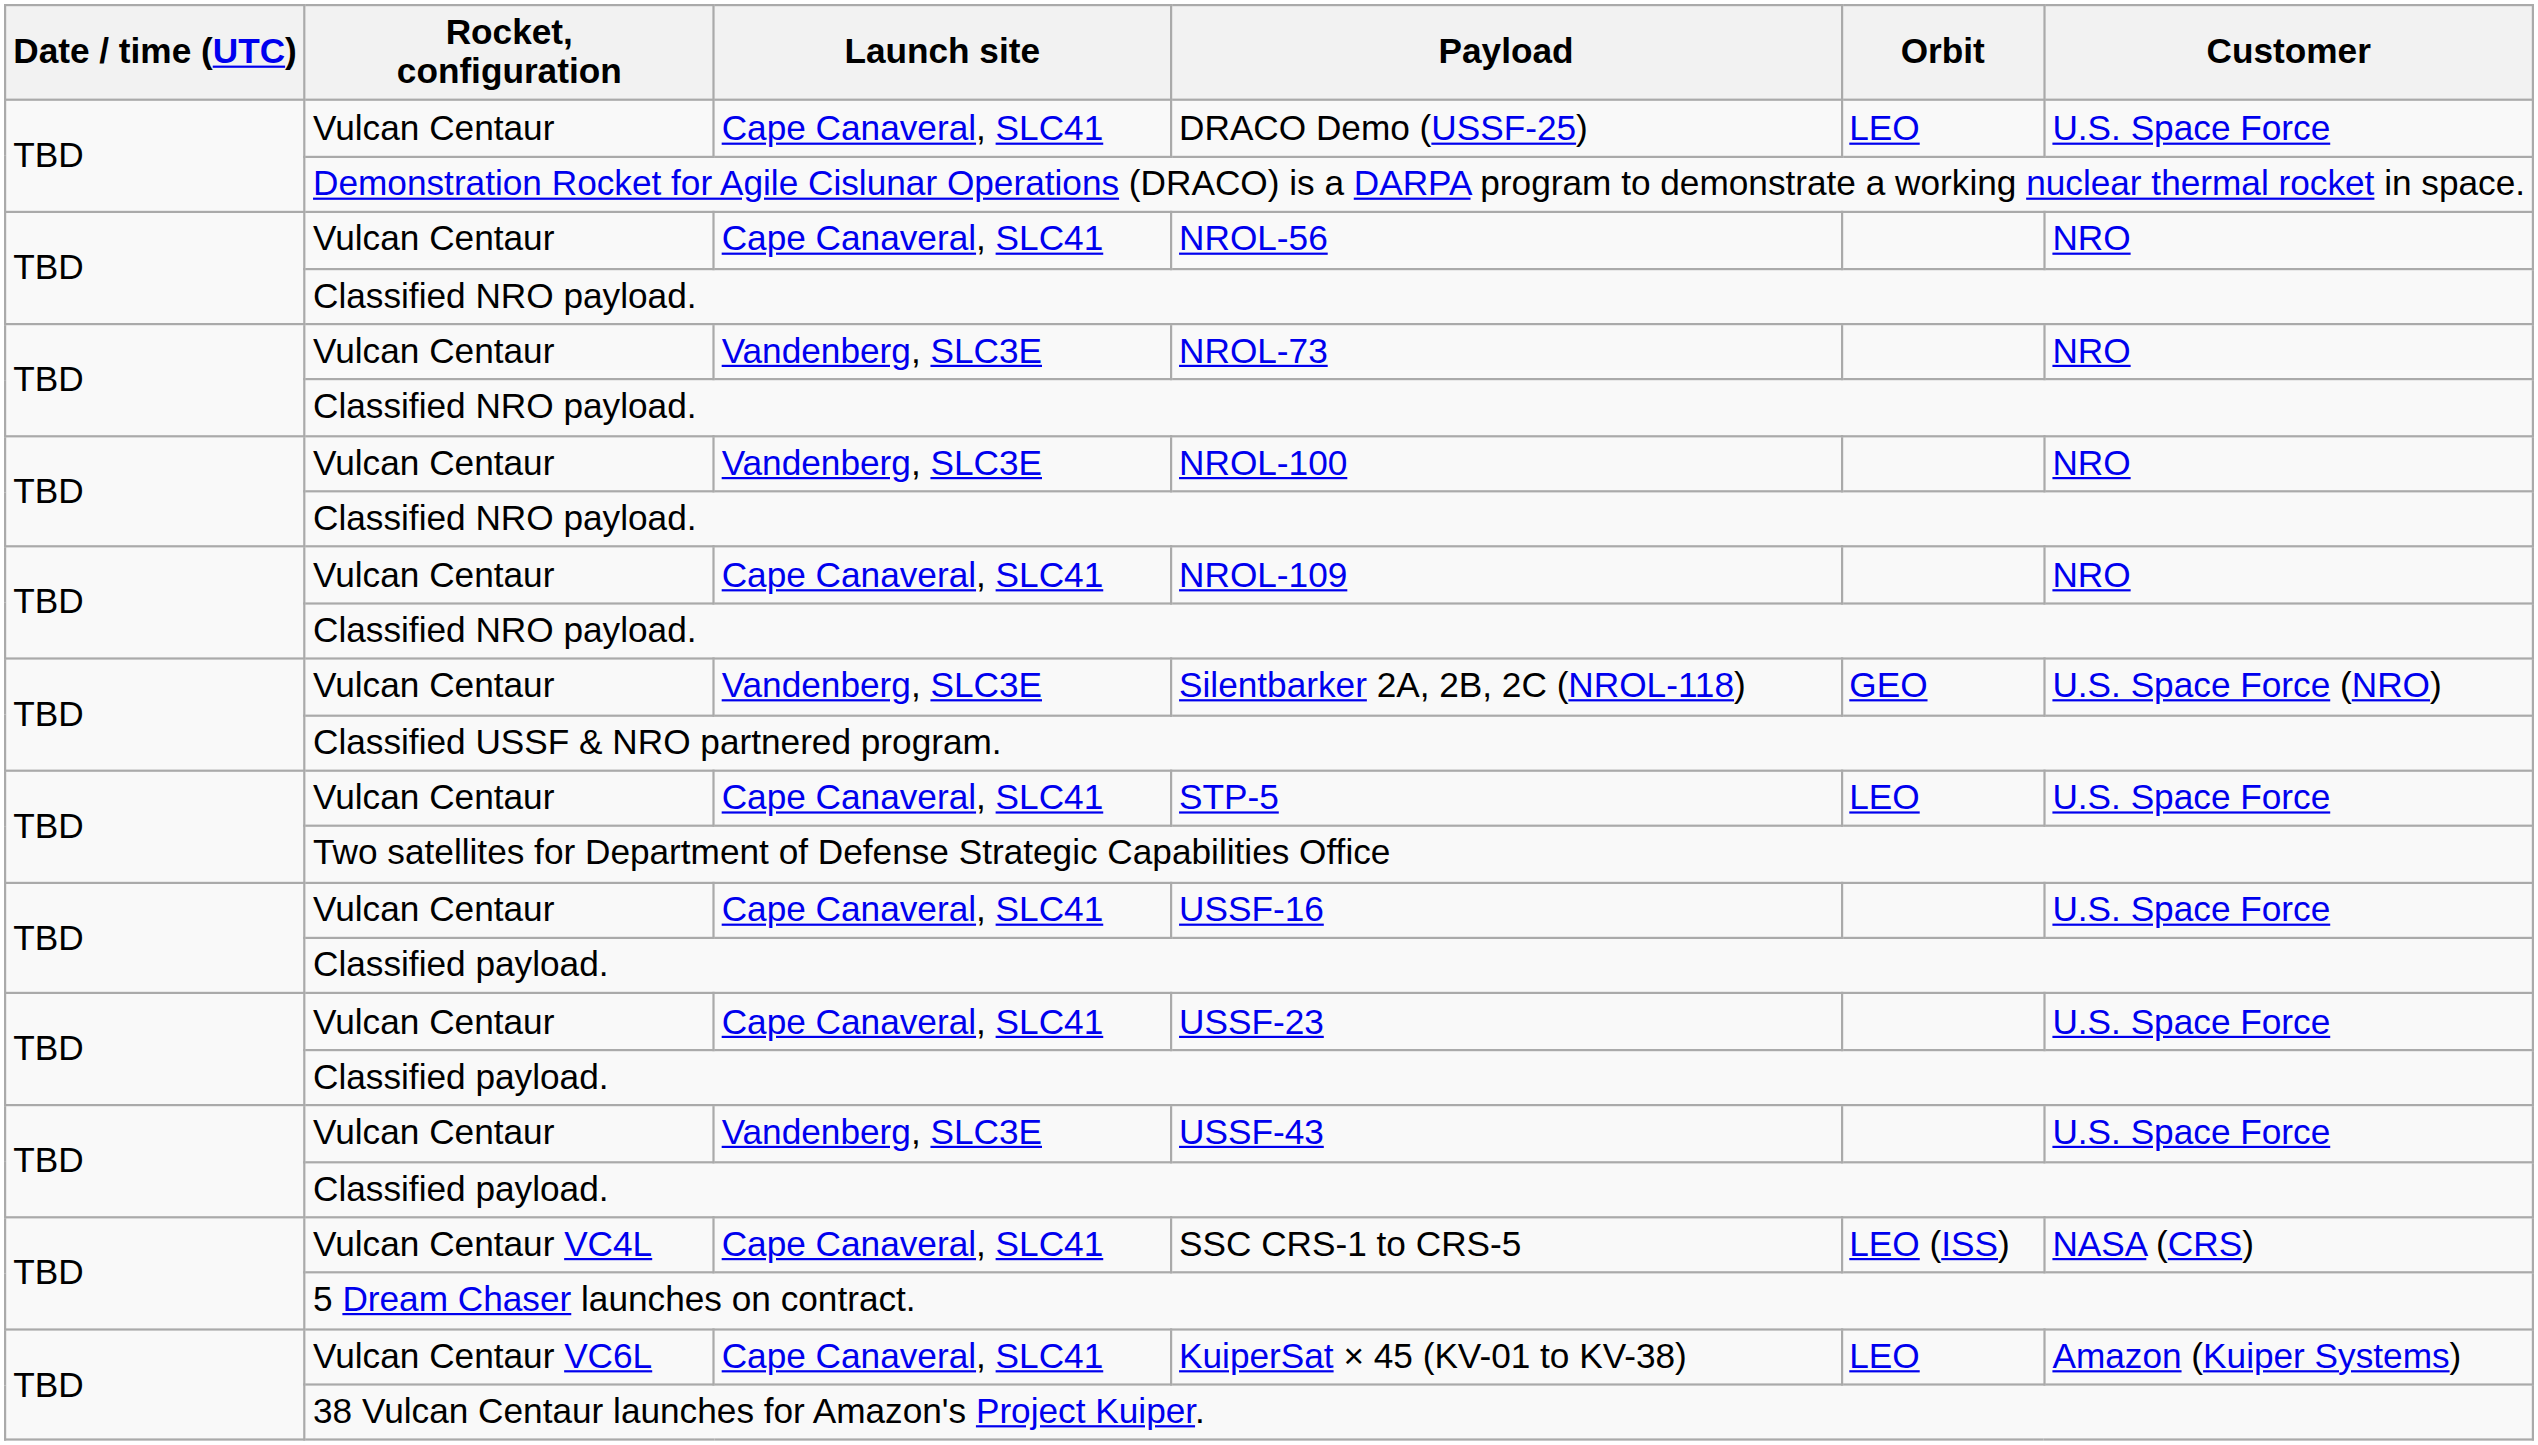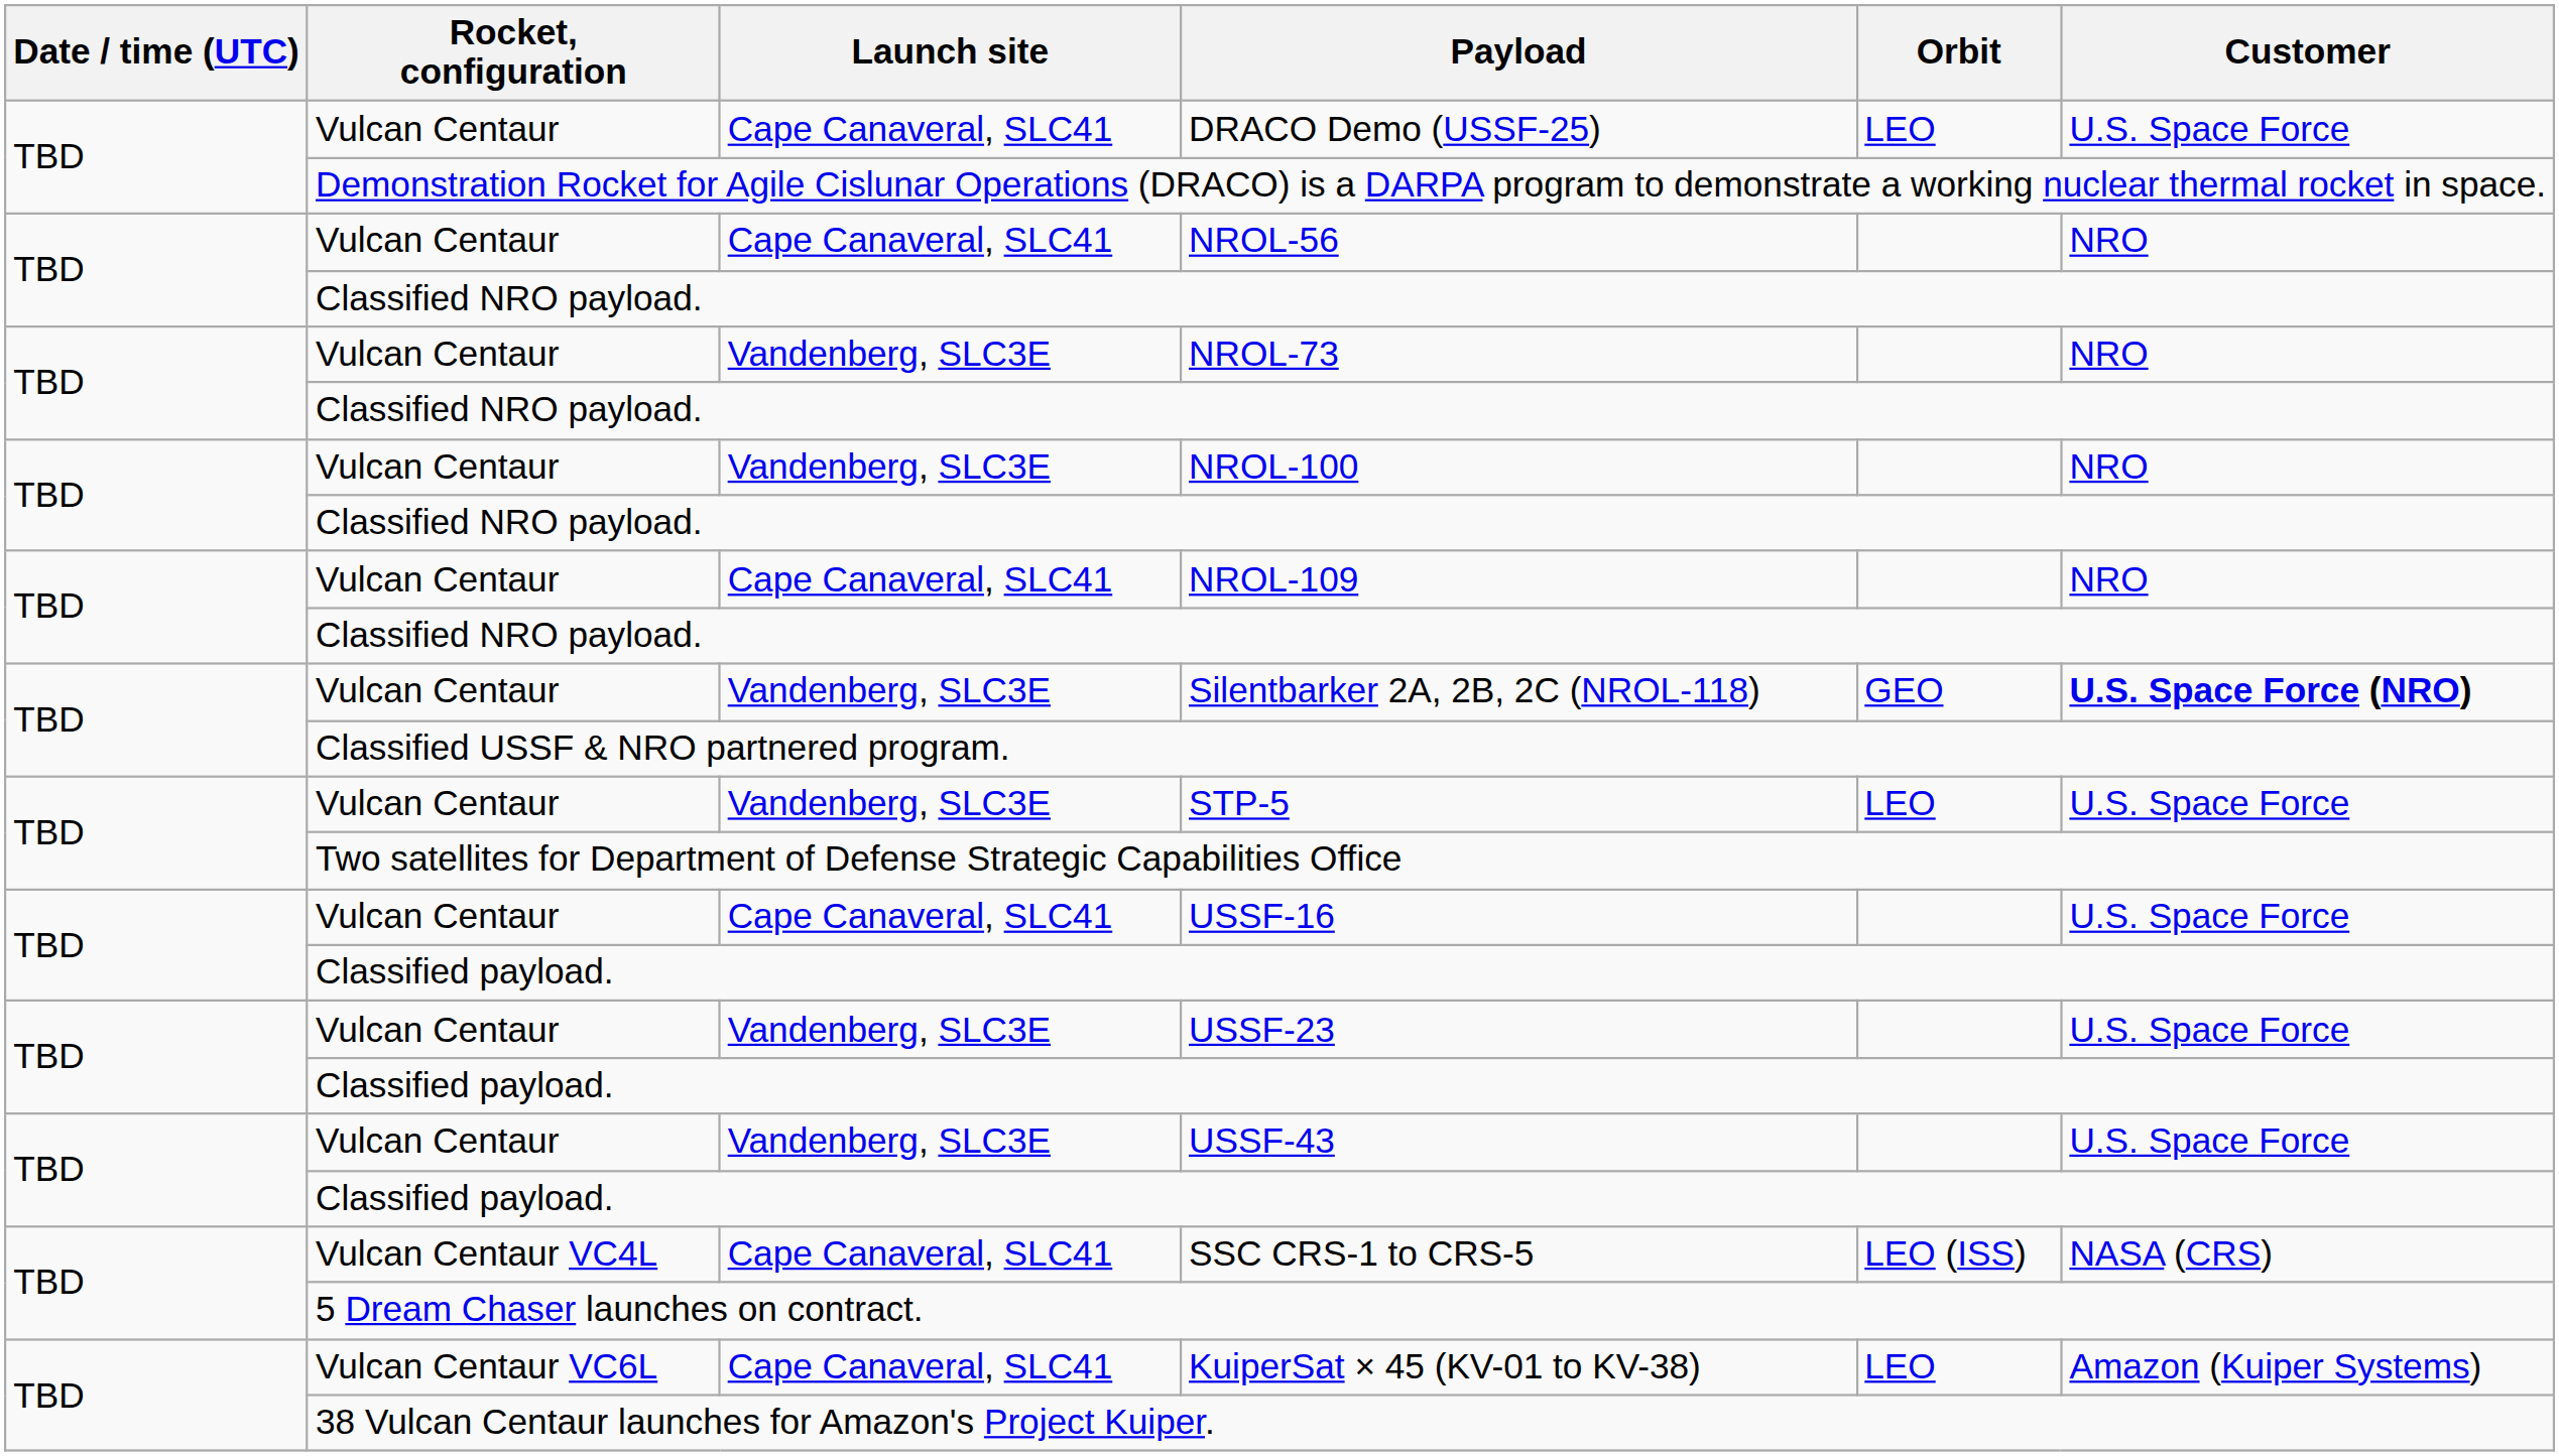Silentbarker 2A, 2B, 2C (NROL-118) | Customer: normal -> bold
STP-5 | Launch site: Cape Canaveral, SLC41 -> Vandenberg, SLC3E
USSF-23 | Launch site: Cape Canaveral, SLC41 -> Vandenberg, SLC3E
